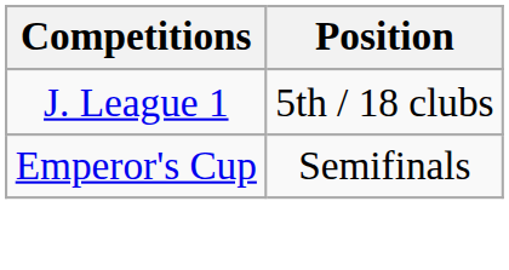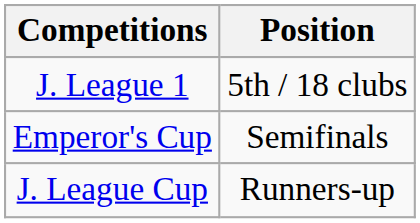+ row: J. League Cup | Runners-up
